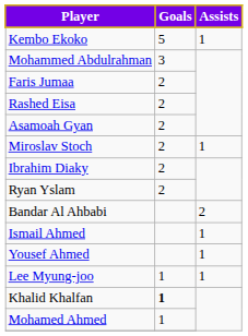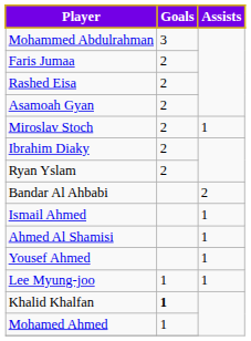- row: Kembo Ekoko | 5 | 1
+ row: Ahmed Al Shamisi | 1
